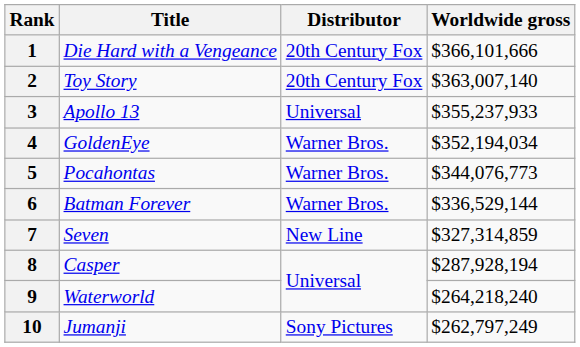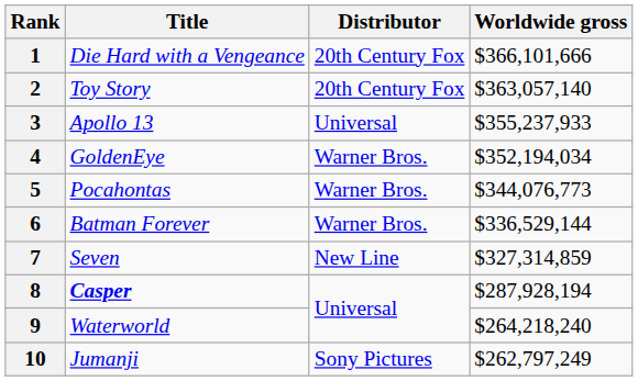2 | Worldwide gross: $363,007,140 -> $363,057,140
8 | Title: normal -> bold
